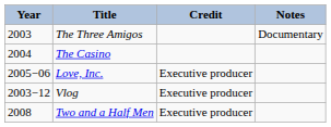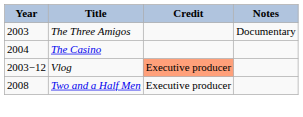- row: 2005−06 | Love, Inc. | Executive producer
Vlog | Credit: no background -> lightsalmon background
